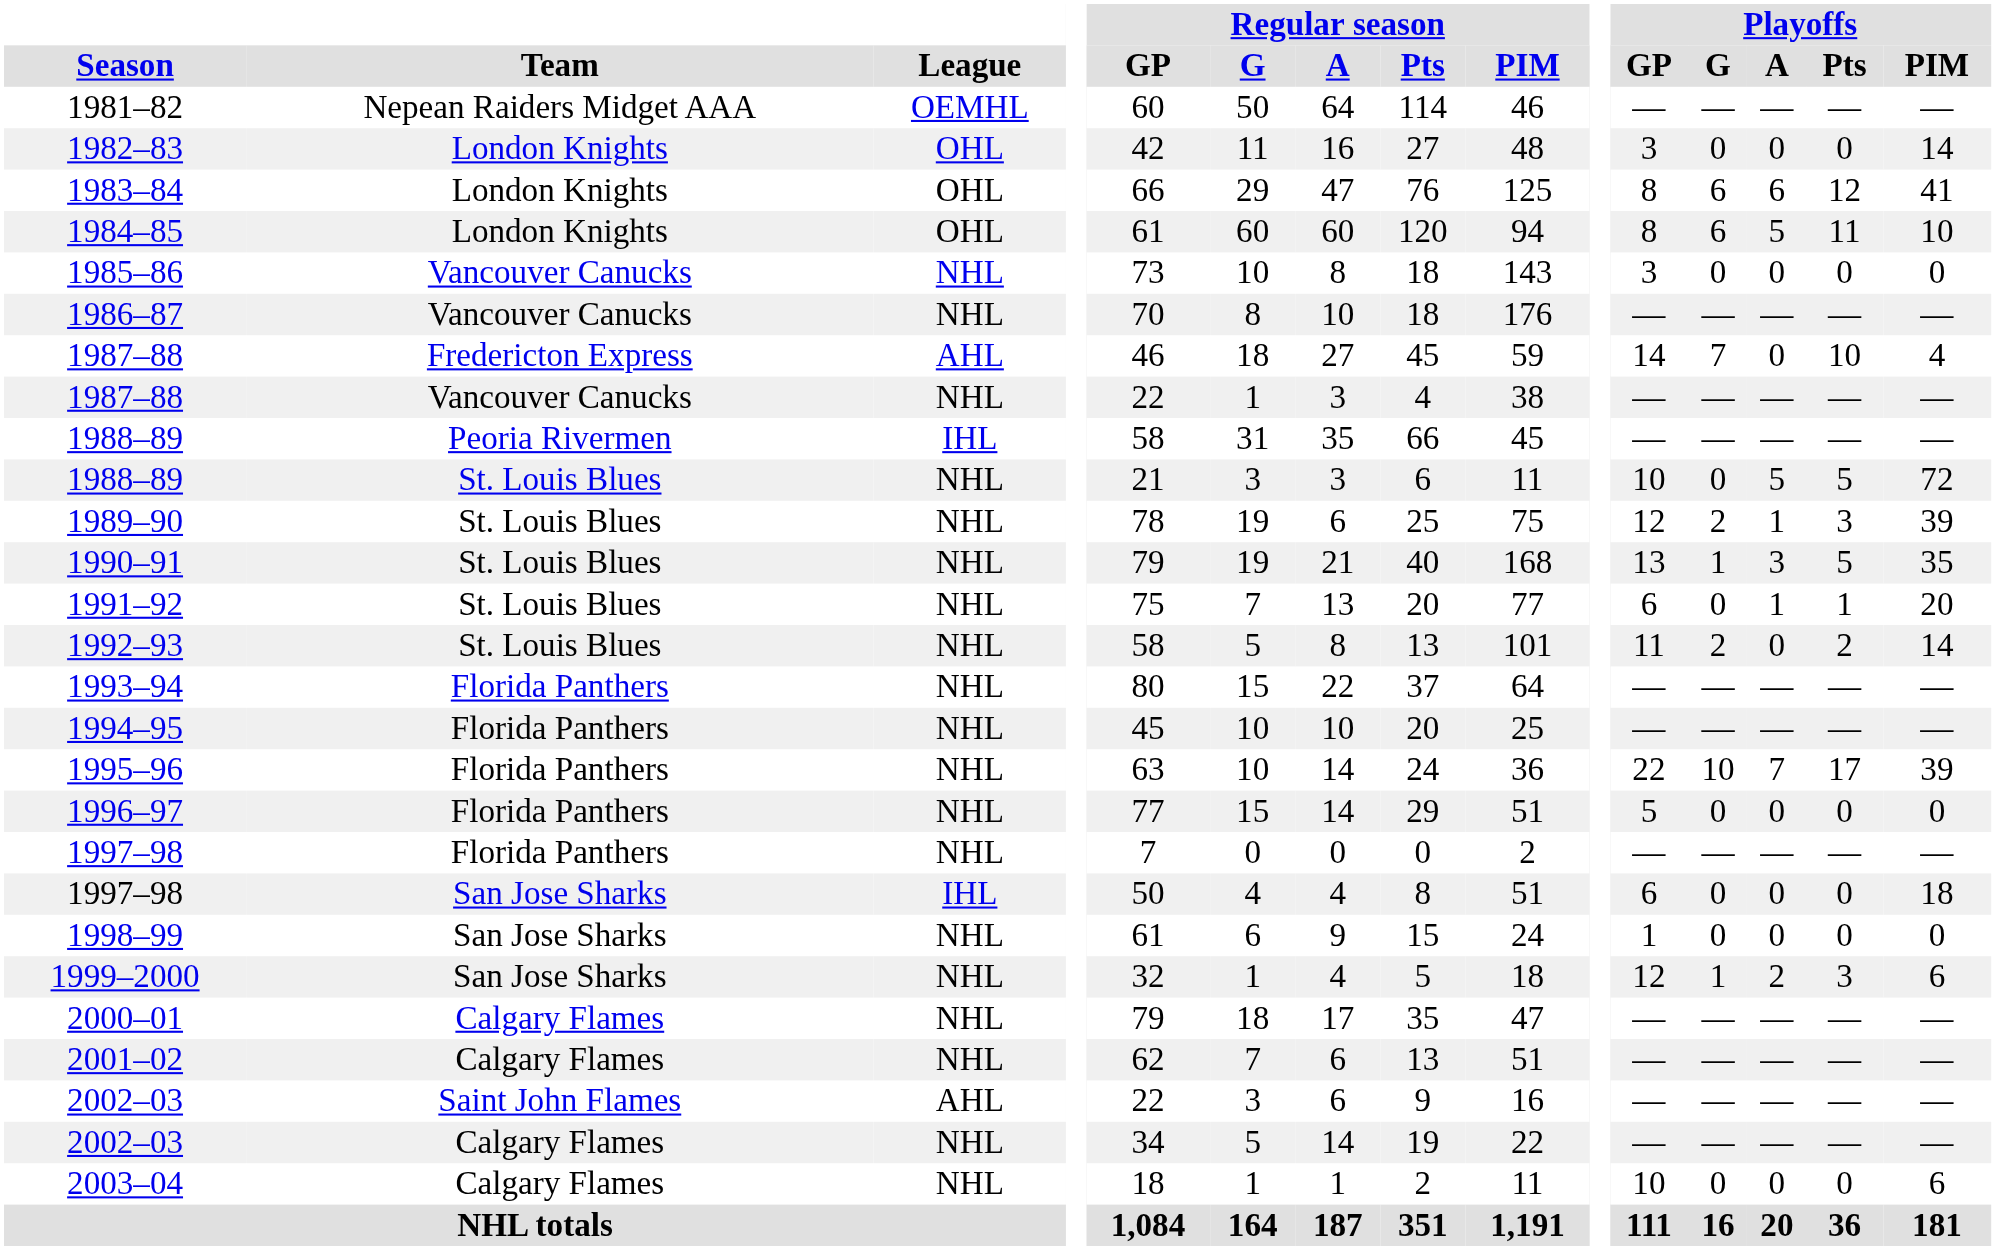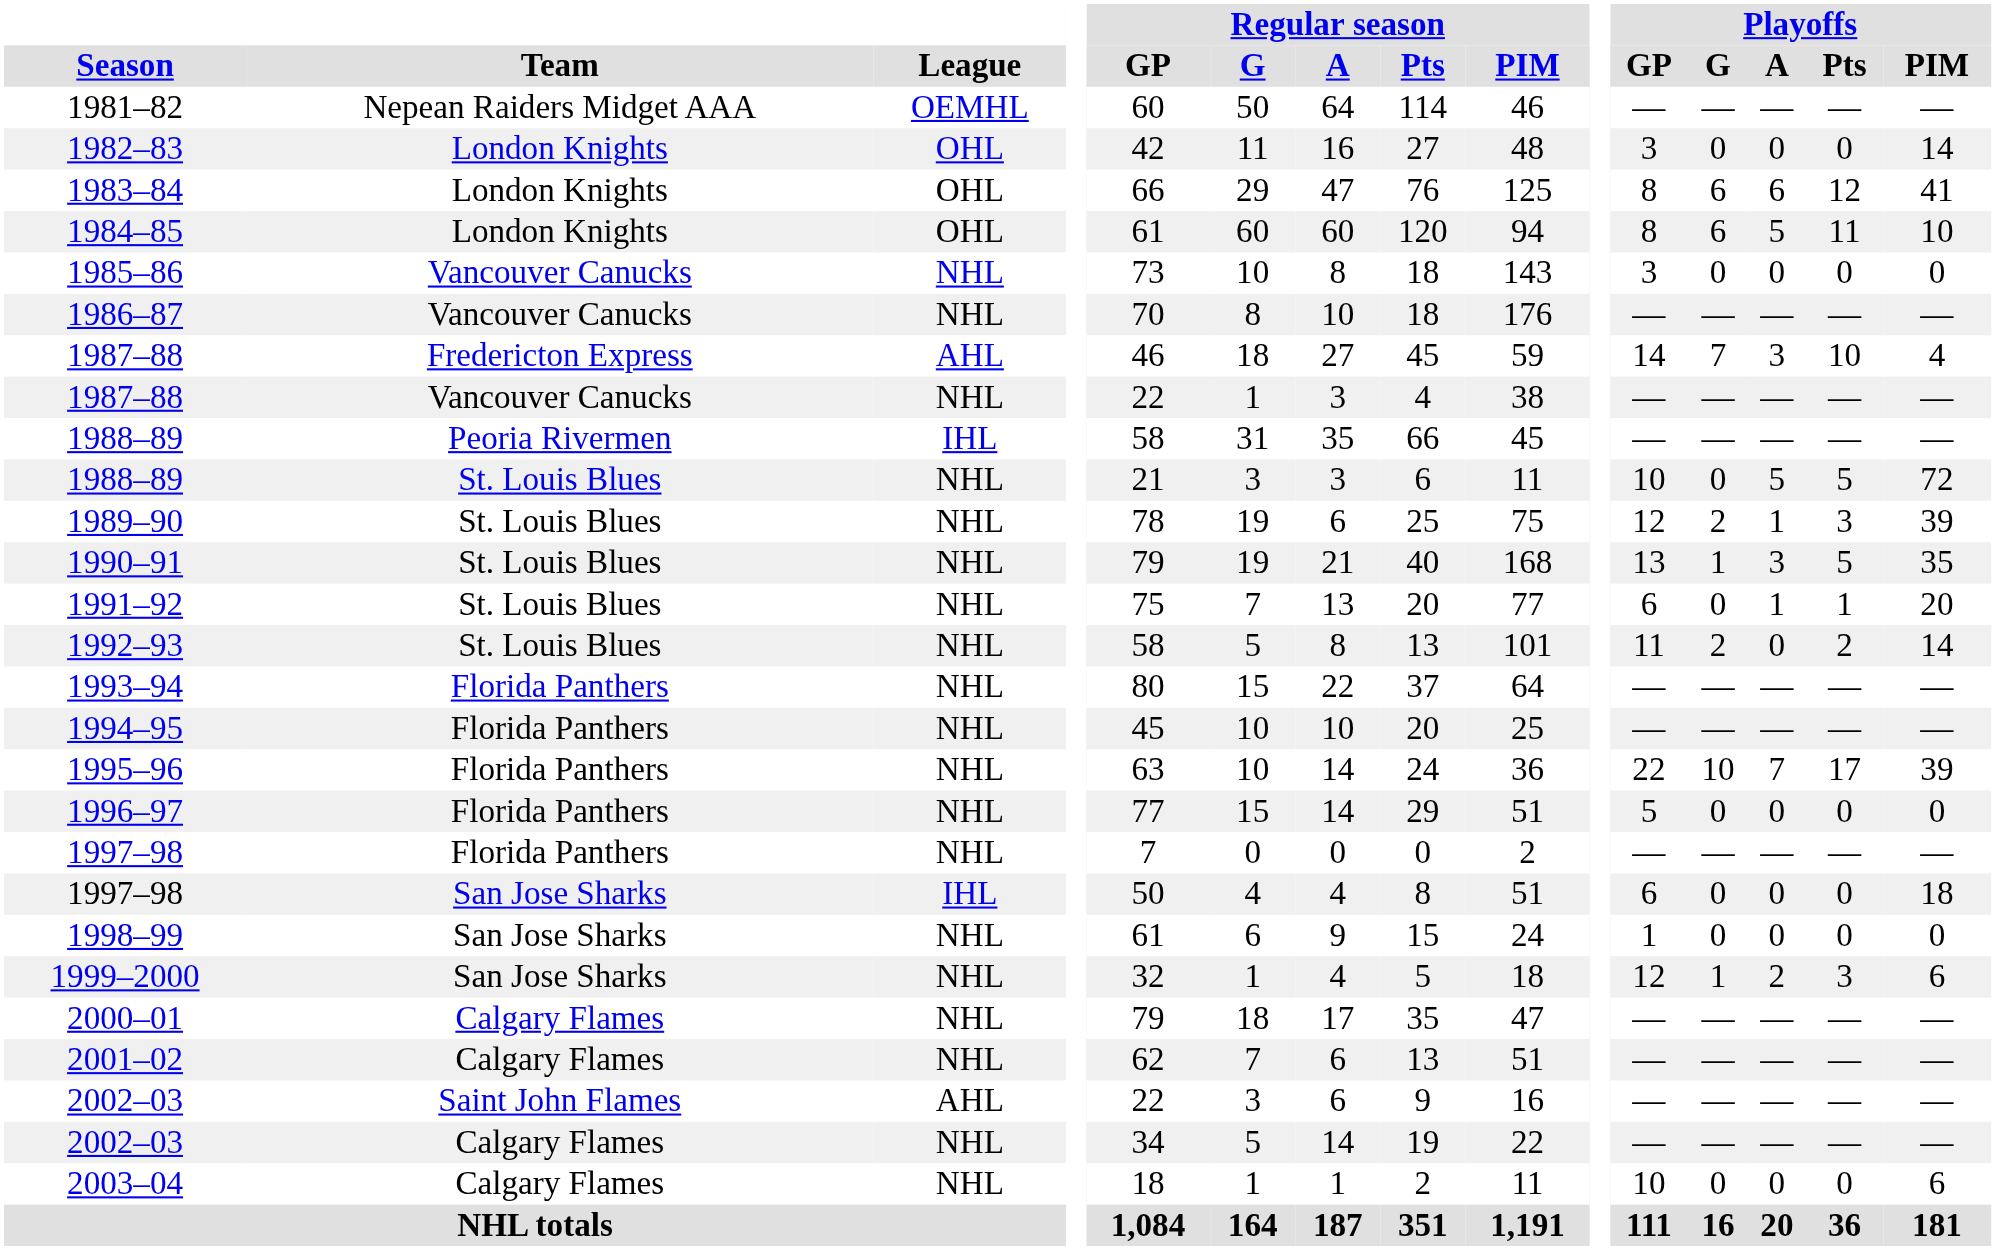1987–88 / Fredericton Express | Playoffs / A: 0 -> 3
